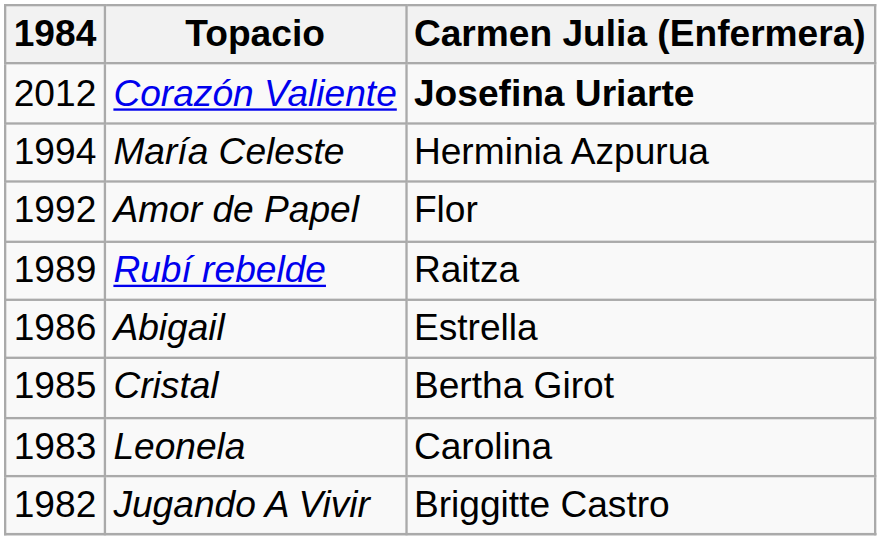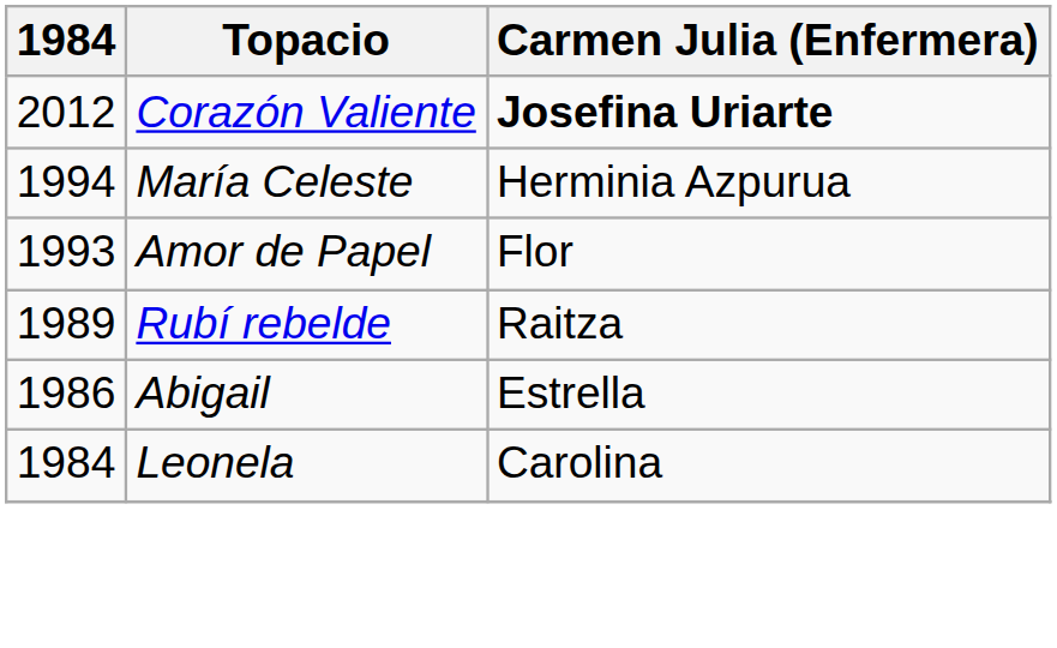Amor de Papel | 1984: 1992 -> 1993
- row: 1985 | Cristal | Bertha Girot
Leonela | 1984: 1983 -> 1984
- row: 1982 | Jugando A Vivir | Briggitte Castro
